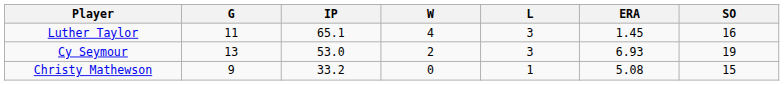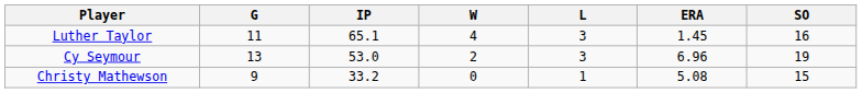Cy Seymour | ERA: 6.93 -> 6.96
